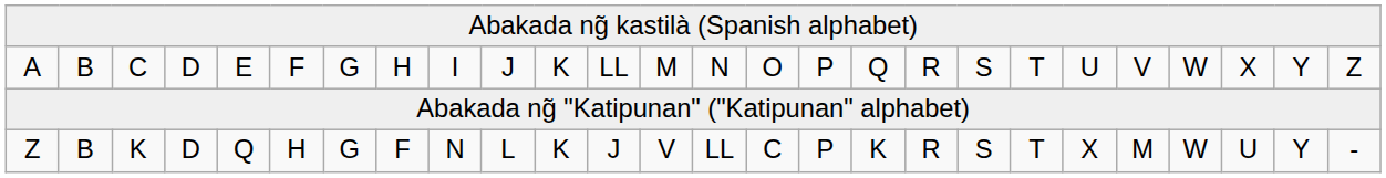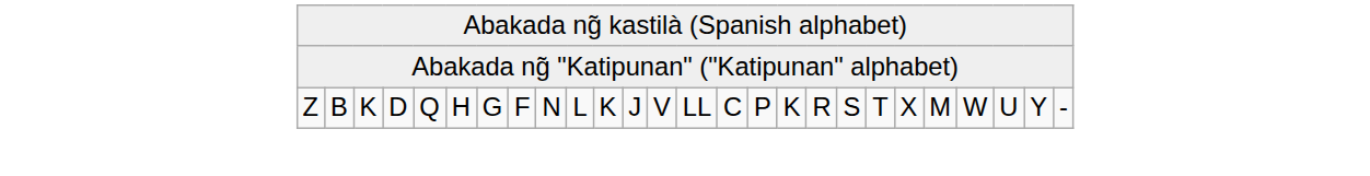- row: A | B | C | D | E | F | G | H | I | J | K | LL | M | N | O | P | Q | R | S | T | U | V | W | X | Y | Z
